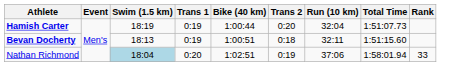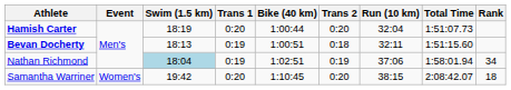Hamish Carter | Trans 1: 0:19 -> 0:20
Nathan Richmond | Trans 1: 0:20 -> 0:19
Nathan Richmond | Rank: 33 -> 34
+ row: Samantha Warriner | Women's | 19:42 | 0:20 | 1:10:45 | 0:20 | 38:15 | 2:08:42.07 | 18
